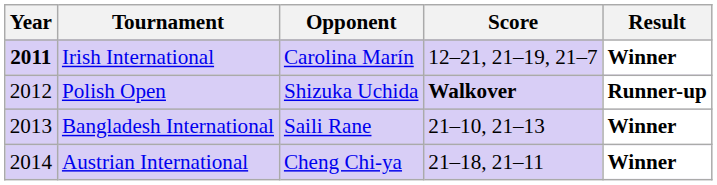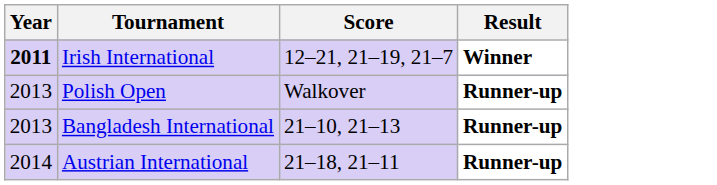- column: Opponent | Carolina Marín | Shizuka Uchida | Saili Rane | Cheng Chi-ya
Polish Open | Year: 2012 -> 2013
Polish Open | Score: bold -> normal
Bangladesh International | Result: Winner -> Runner-up
Austrian International | Result: Winner -> Runner-up
